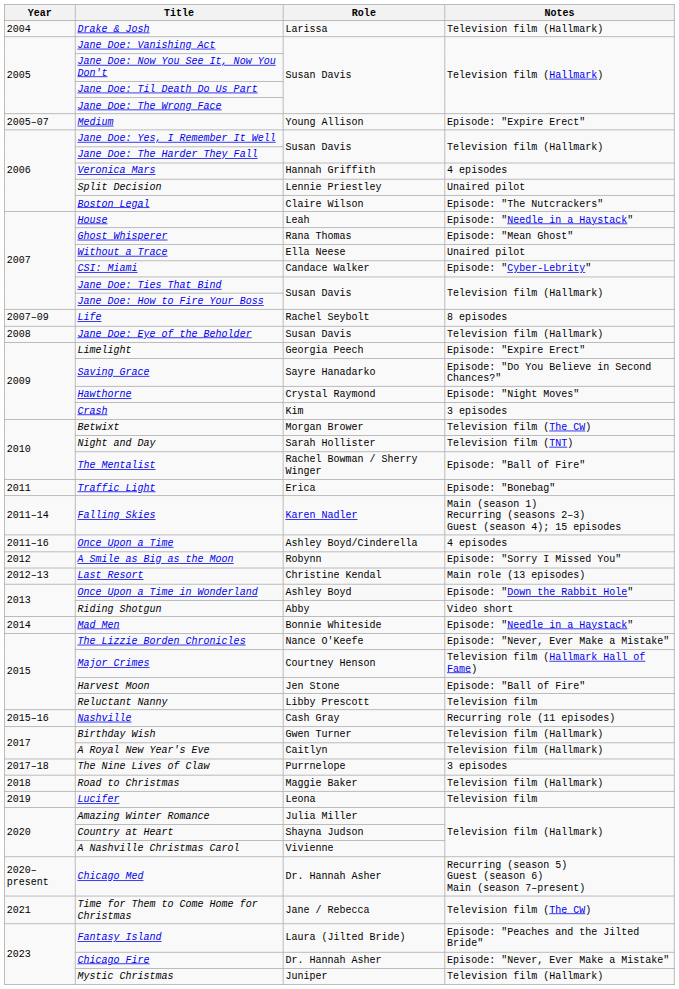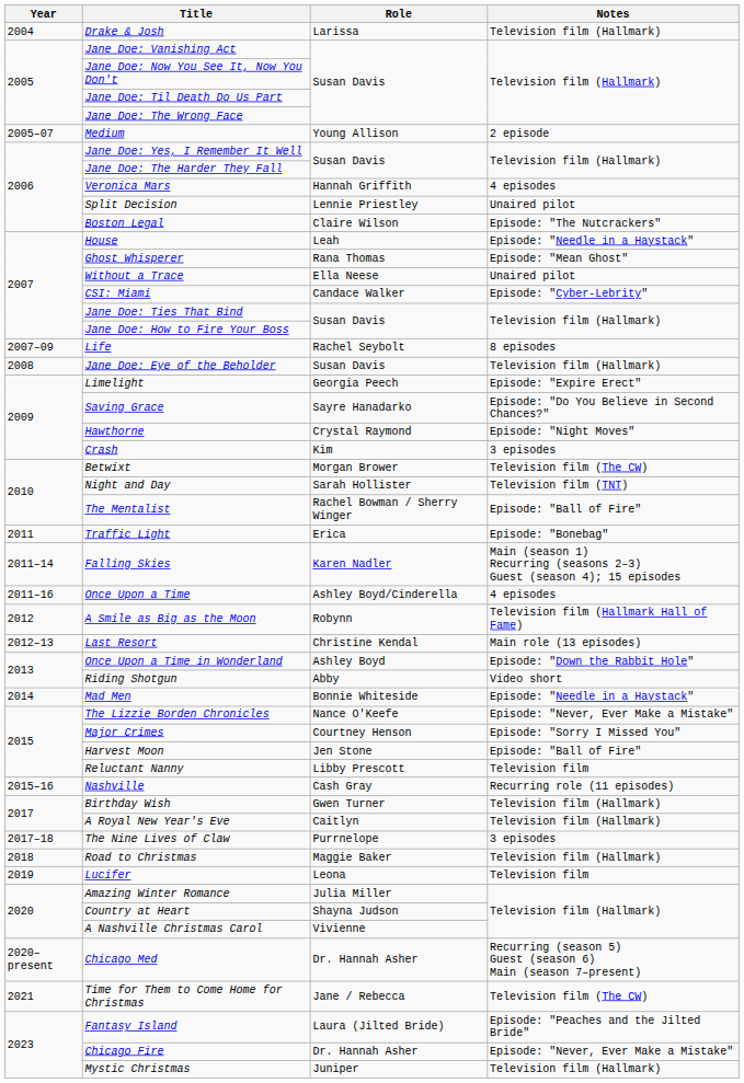Medium | Notes: Episode: "Expire Erect" -> 2 episode
A Smile as Big as the Moon | Notes: Episode: "Sorry I Missed You" -> Television film (Hallmark Hall of Fame)
Major Crimes | Notes: Television film (Hallmark Hall of Fame) -> Episode: "Sorry I Missed You"
